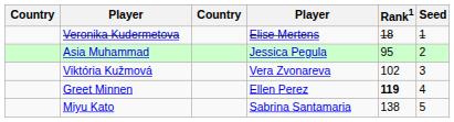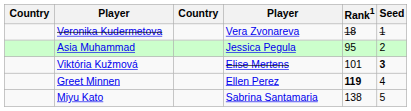Veronika Kudermetova | column 4: Elise Mertens -> Vera Zvonareva
Viktória Kužmová | column 4: Vera Zvonareva -> Elise Mertens
Viktória Kužmová | Rank1: 102 -> 101
Viktória Kužmová | Seed: normal -> bold
